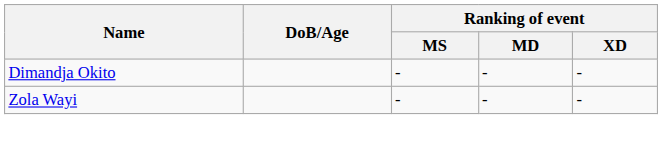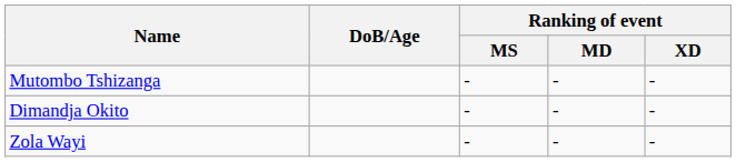+ row: Mutombo Tshizanga | - | - | -
